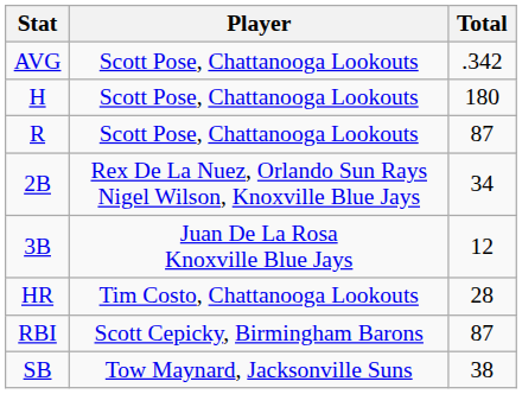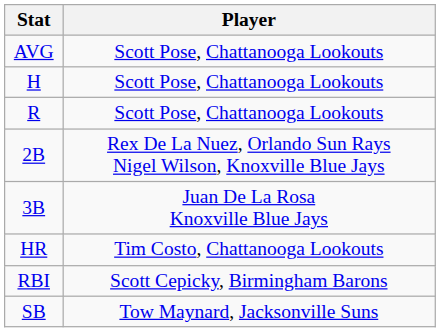- column: Total | .342 | 180 | 87 | 34 | 12 | 28 | 87 | 38
